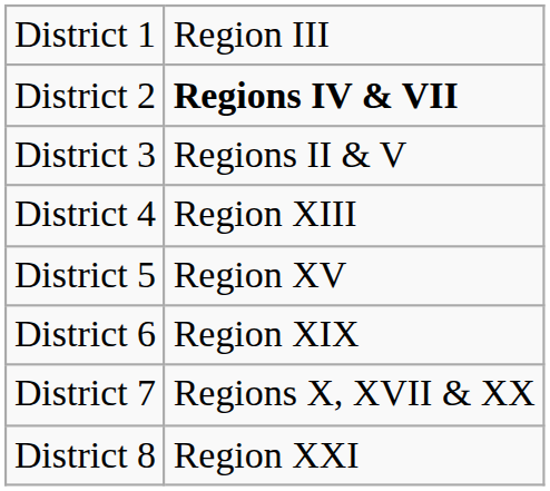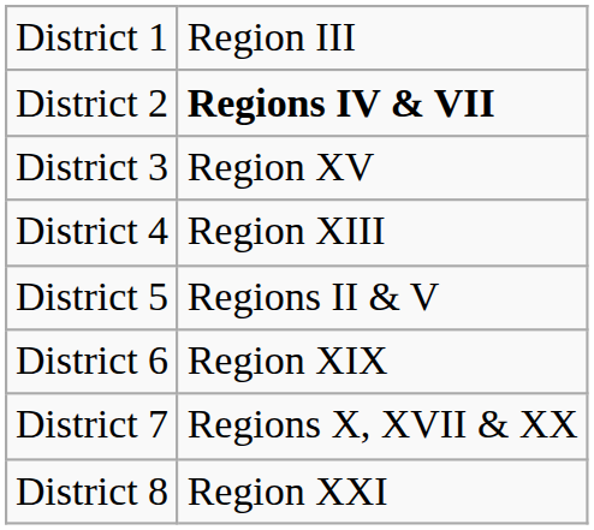District 3 | column 2: Regions II & V -> Region XV
District 5 | column 2: Region XV -> Regions II & V
